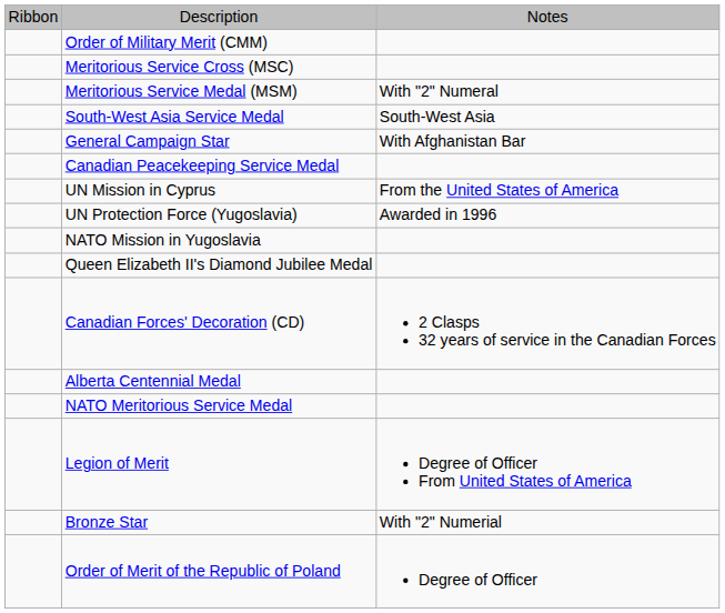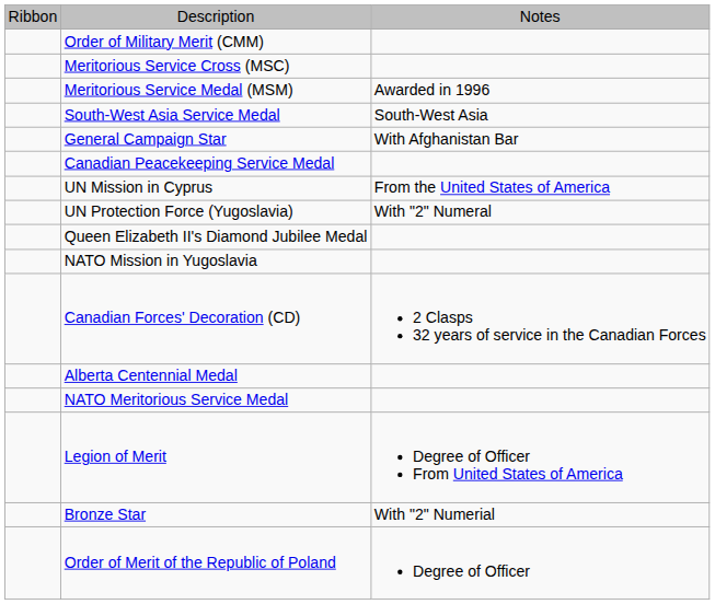Meritorious Service Medal (MSM) | column 3: With "2" Numeral -> Awarded in 1996
UN Protection Force (Yugoslavia) | column 3: Awarded in 1996 -> With "2" Numeral
rows swapped: NATO Mission in Yugoslavia <-> Queen Elizabeth II's Diamond Jubilee Medal
